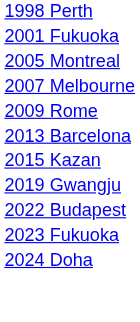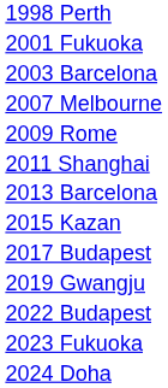+ row: 2003 Barcelona
- row: 2005 Montreal
+ row: 2011 Shanghai
+ row: 2017 Budapest
